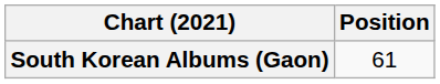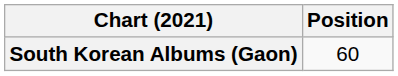South Korean Albums (Gaon) | Position: 61 -> 60
